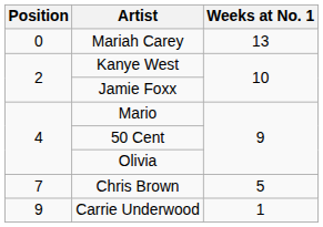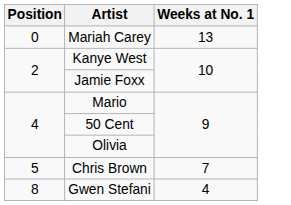Chris Brown | Position: 7 -> 5
Chris Brown | Weeks at No. 1: 5 -> 7
+ row: 8 | Gwen Stefani | 4
- row: 9 | Carrie Underwood | 1
